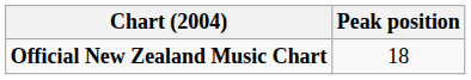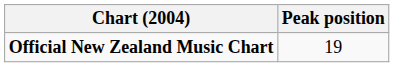Official New Zealand Music Chart | Peak position: 18 -> 19
